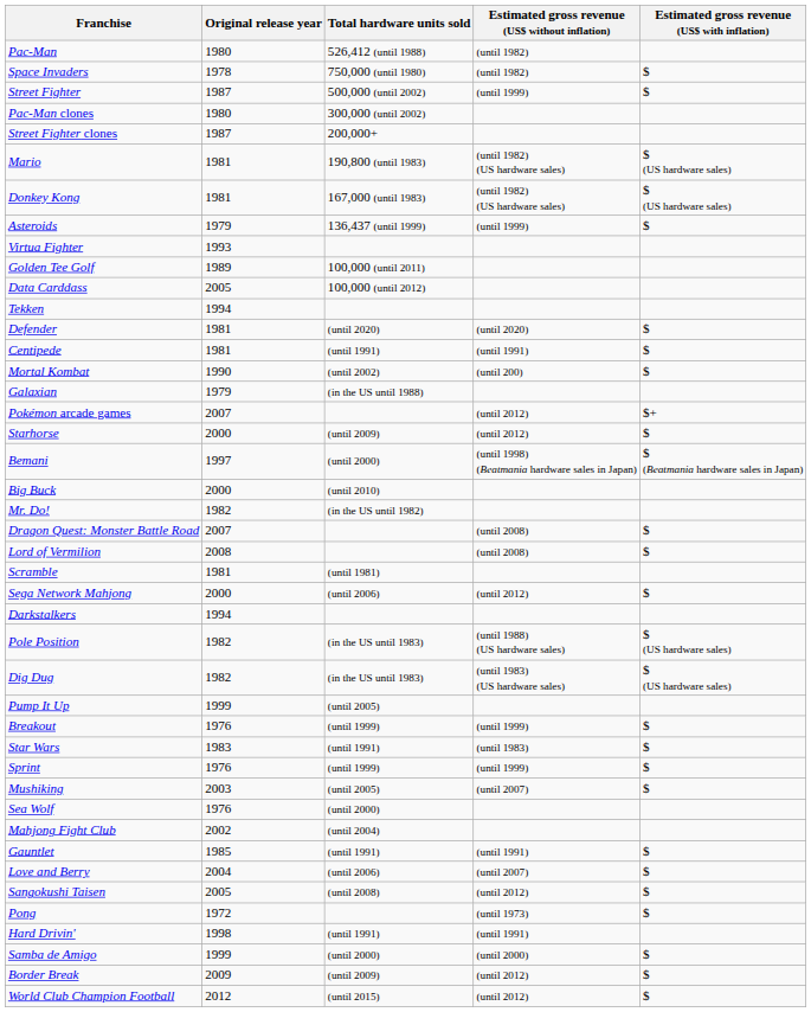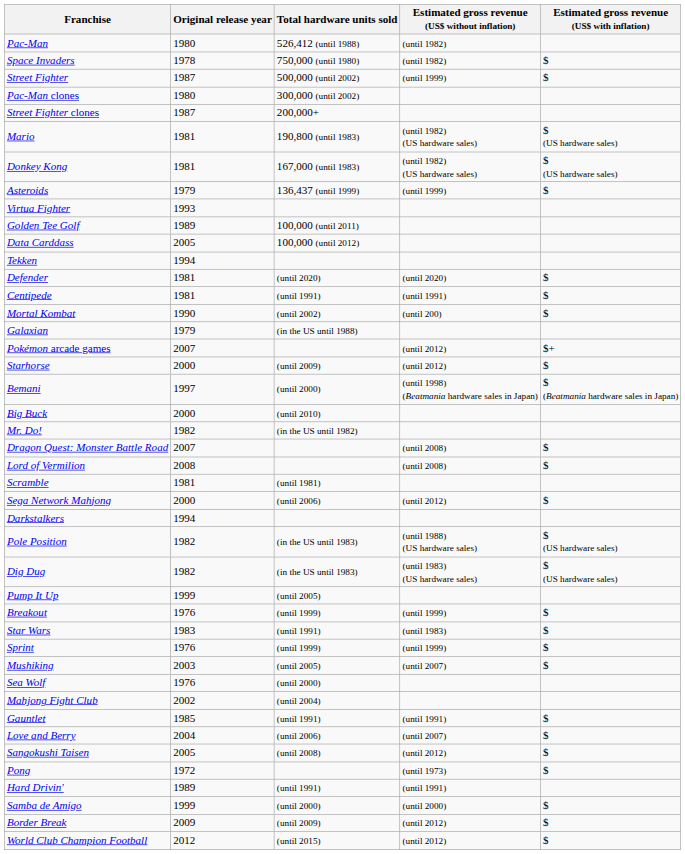Hard Drivin' | Original release year: 1998 -> 1989
